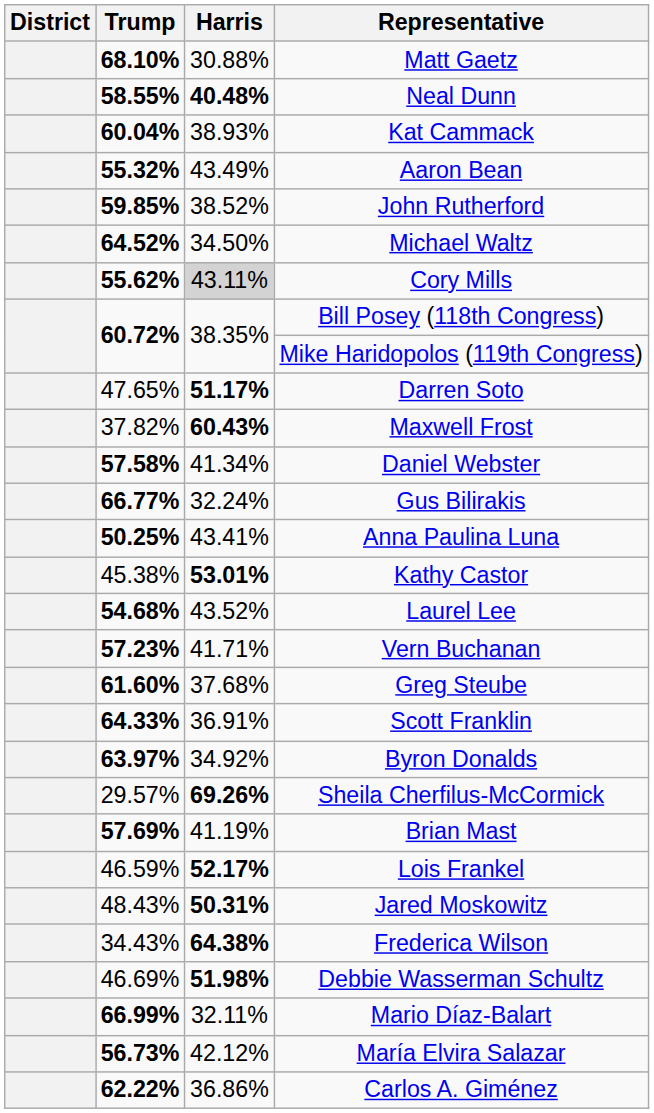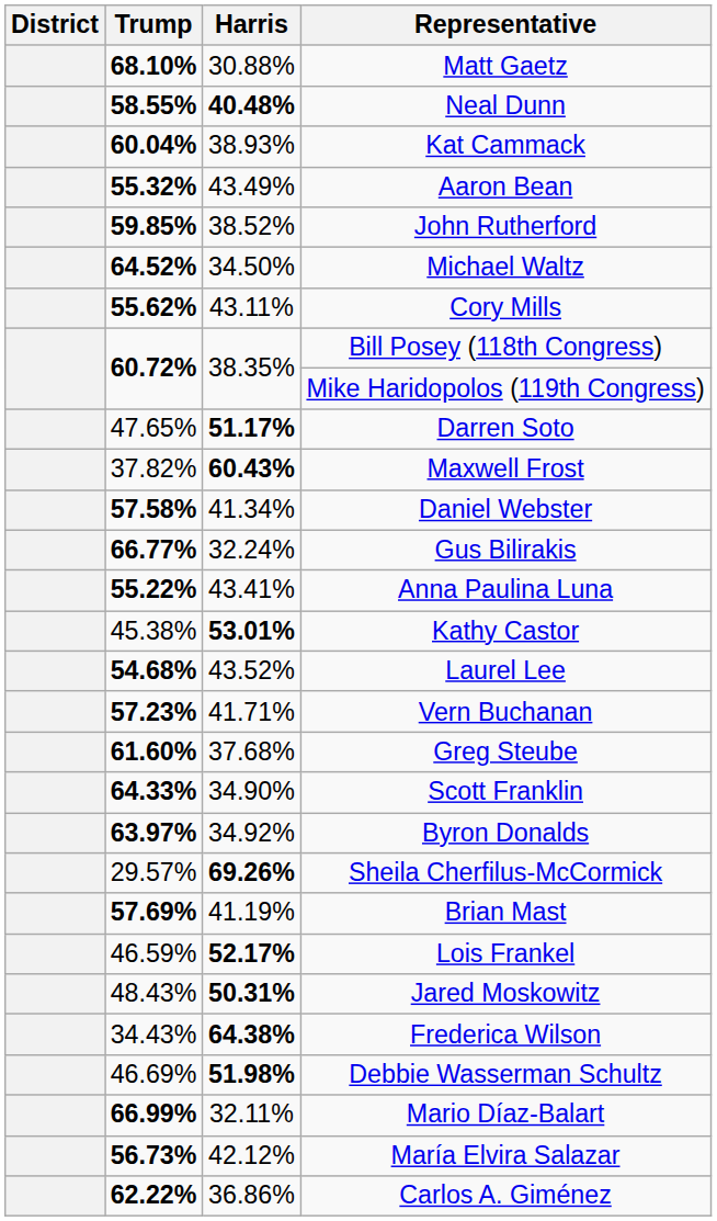Cory Mills | Harris: lightgrey background -> no background
Anna Paulina Luna | Trump: 50.25% -> 55.22%
Scott Franklin | Harris: 36.91% -> 34.90%
